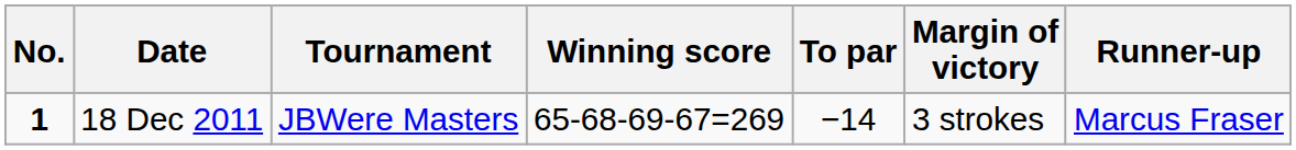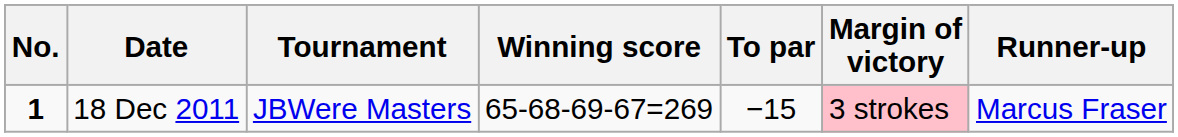18 Dec 2011 | To par: −14 -> −15
18 Dec 2011 | Margin of victory: no background -> pink background
